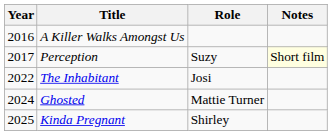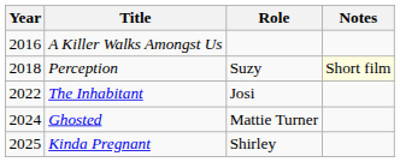Perception | Year: 2017 -> 2018
